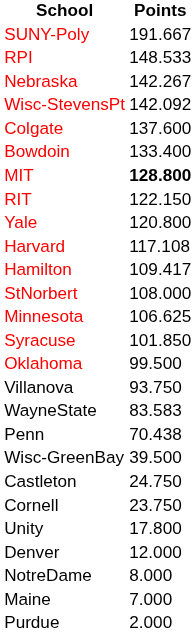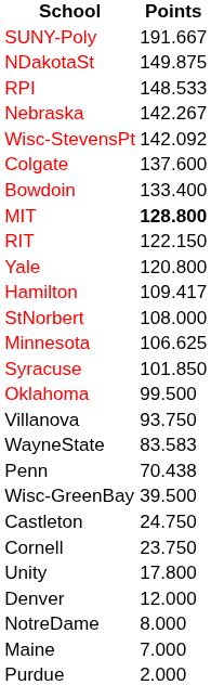+ row: NDakotaSt | 149.875
- row: Harvard | 117.108
